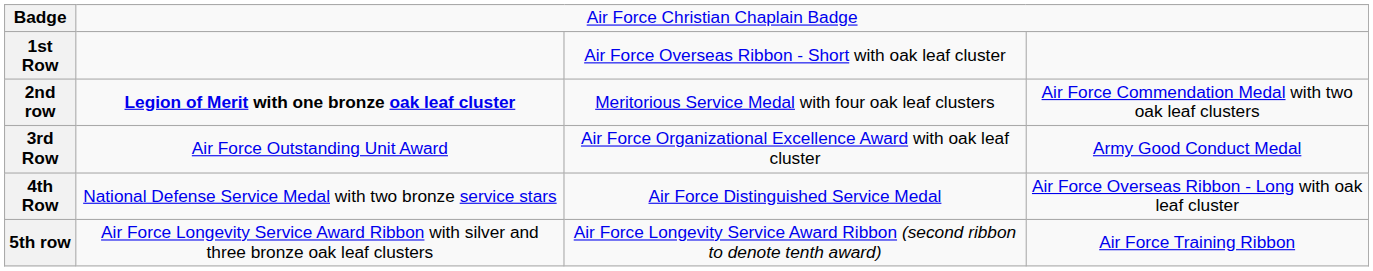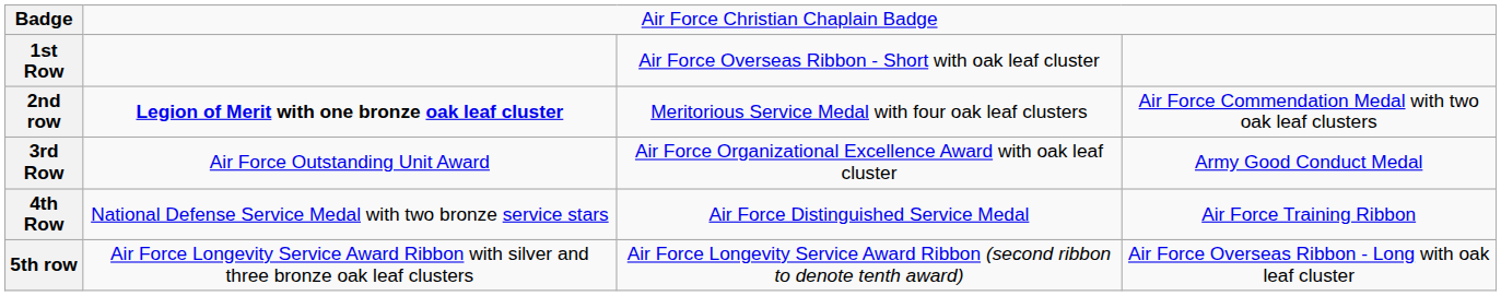4th Row | column 4: Air Force Overseas Ribbon - Long with oak leaf cluster -> Air Force Training Ribbon
5th row | column 4: Air Force Training Ribbon -> Air Force Overseas Ribbon - Long with oak leaf cluster
